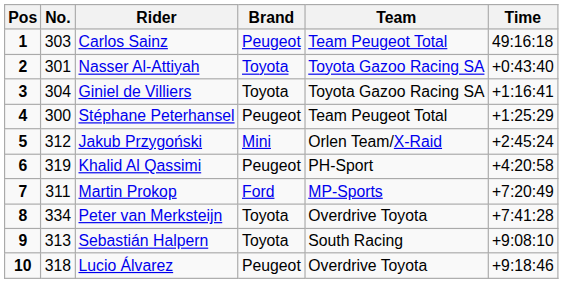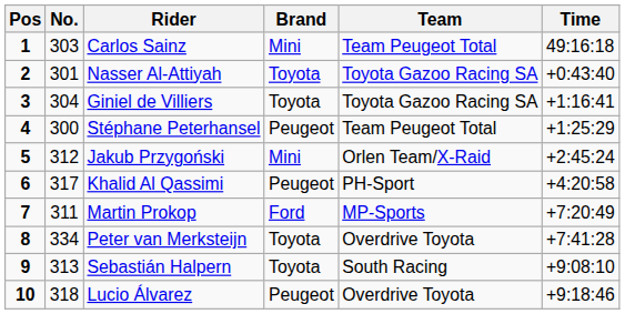Carlos Sainz | Brand: Peugeot -> Mini
Khalid Al Qassimi | No.: 319 -> 317
